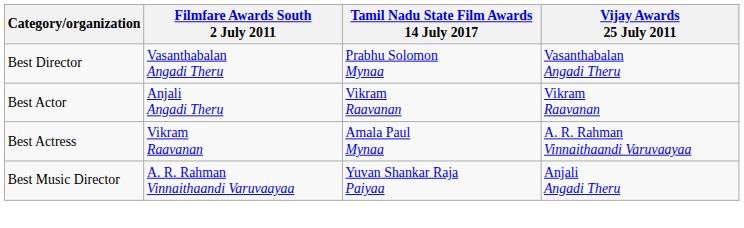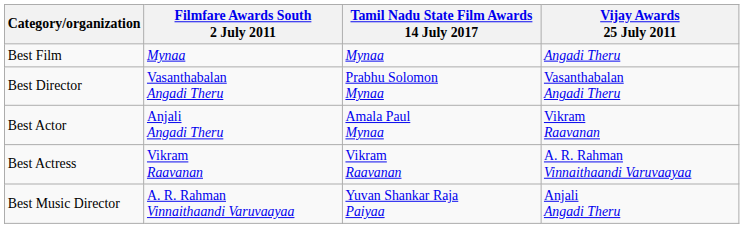+ row: Best Film | Mynaa | Mynaa | Angadi Theru
Best Actor | Tamil Nadu State Film Awards 14 July 2017: Vikram Raavanan -> Amala Paul Mynaa
Best Actress | Tamil Nadu State Film Awards 14 July 2017: Amala Paul Mynaa -> Vikram Raavanan
